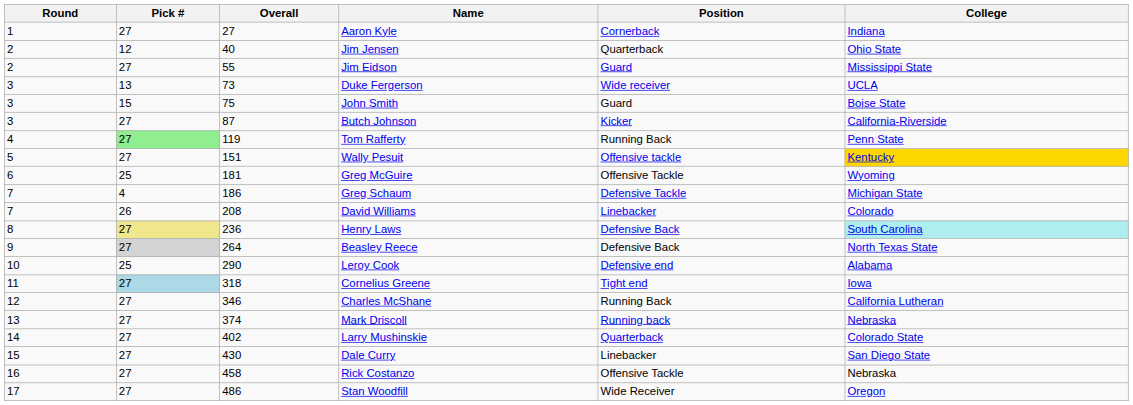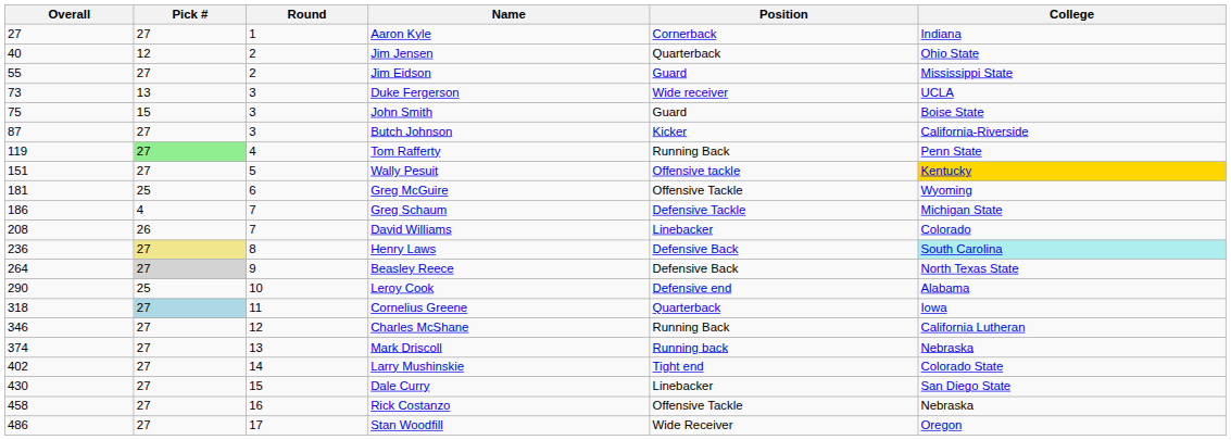columns swapped: Round <-> Overall
Cornelius Greene | Position: Tight end -> Quarterback
Larry Mushinskie | Position: Quarterback -> Tight end
